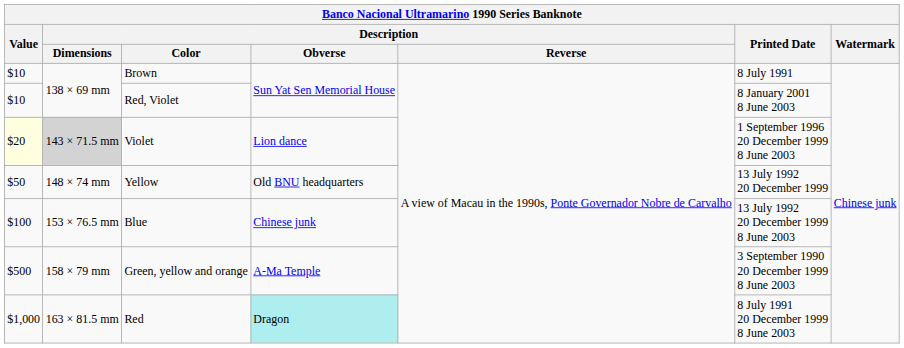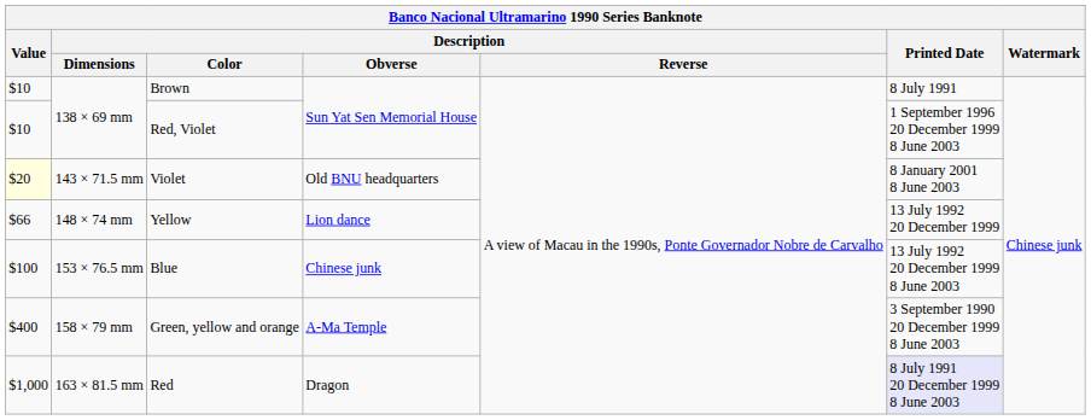Red, Violet | Printed Date: 8 January 2001 8 June 2003 -> 1 September 1996 20 December 1999 8 June 2003
Violet | Description / Dimensions: lightgrey background -> no background
Violet | Description / Obverse: Lion dance -> Old BNU headquarters
Violet | Printed Date: 1 September 1996 20 December 1999 8 June 2003 -> 8 January 2001 8 June 2003
Yellow | Value: $50 -> $66
Yellow | Description / Obverse: Old BNU headquarters -> Lion dance
Green, yellow and orange | Value: $500 -> $400
Red | Description / Obverse: paleturquoise background -> no background
Red | Printed Date: no background -> lavender background
